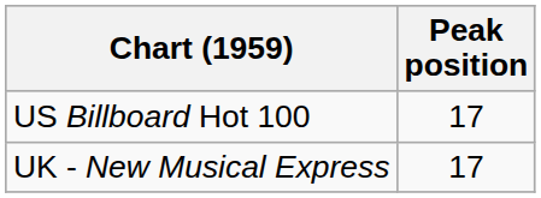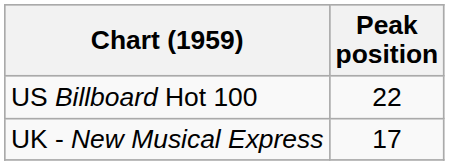US Billboard Hot 100 | Peak position: 17 -> 22
